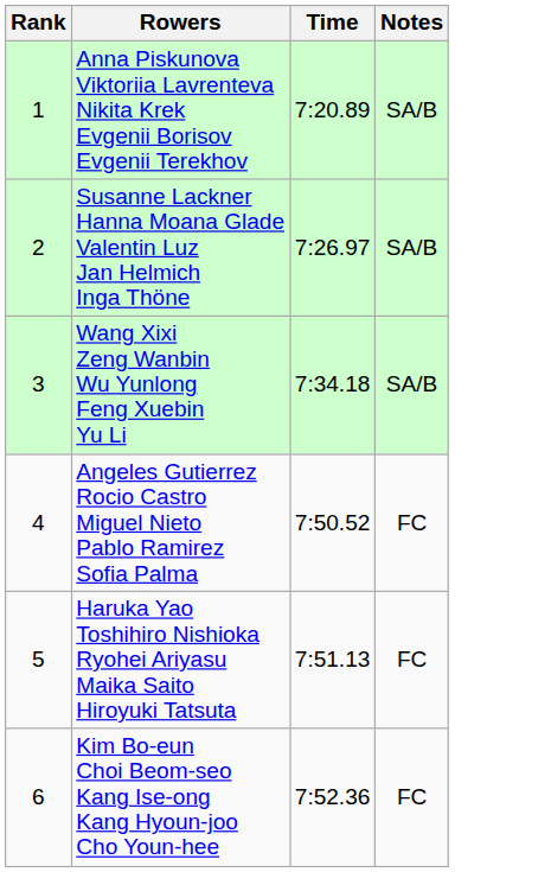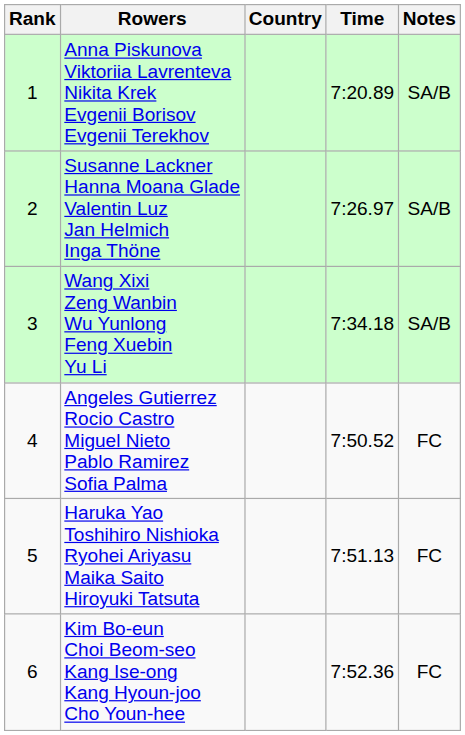+ column: Country
